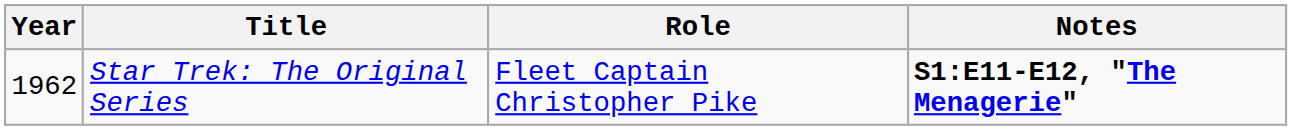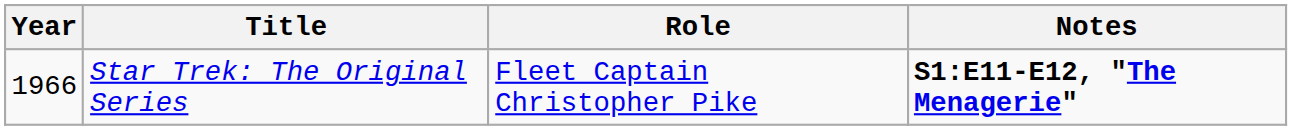Star Trek: The Original Series | Year: 1962 -> 1966
